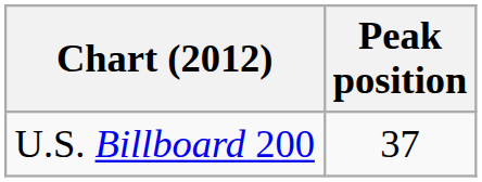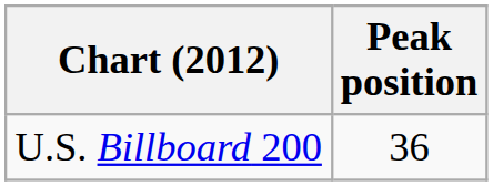U.S. Billboard 200 | Peak position: 37 -> 36
